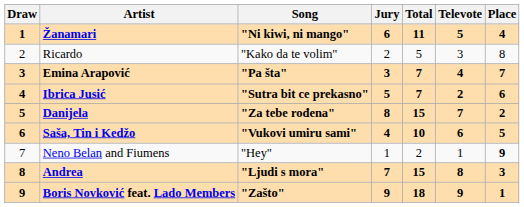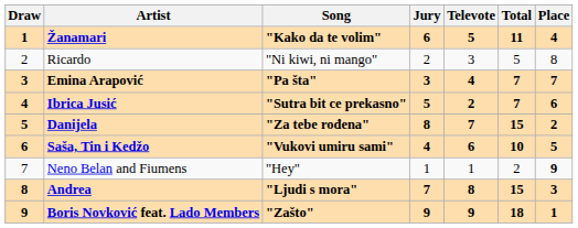columns swapped: Televote <-> Total
Žanamari | Song: "Ni kiwi, ni mango" -> "Kako da te volim"
Ricardo | Song: "Kako da te volim" -> "Ni kiwi, ni mango"
